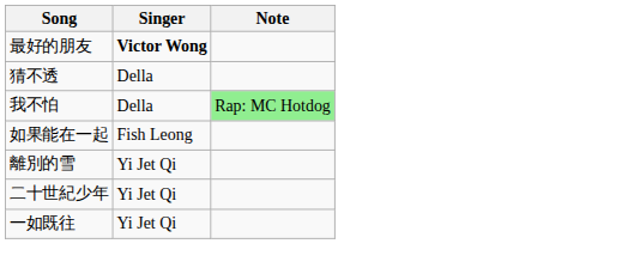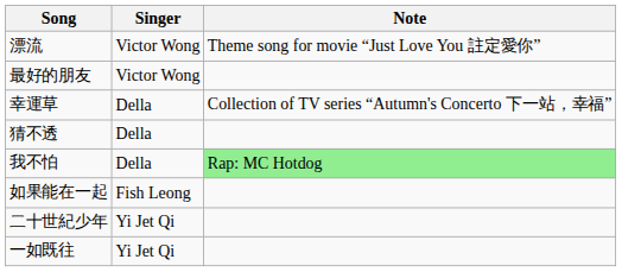+ row: 漂流 | Victor Wong | Theme song for movie “Just Love You 註定愛你”
最好的朋友 | Singer: bold -> normal
+ row: 幸運草 | Della | Collection of TV series “Autumn's Concerto 下一站，幸福”
- row: 離別的雪 | Yi Jet Qi
